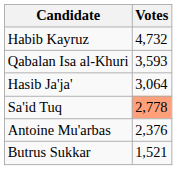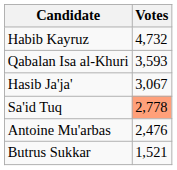Hasib Ja'ja' | Votes: 3,064 -> 3,067
Antoine Mu'arbas | Votes: 2,376 -> 2,476
